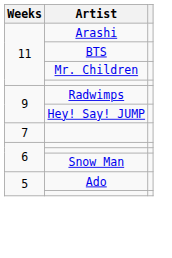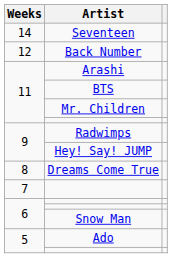+ row: 14 | Seventeen
+ row: 12 | Back Number
+ row: 8 | Dreams Come True
